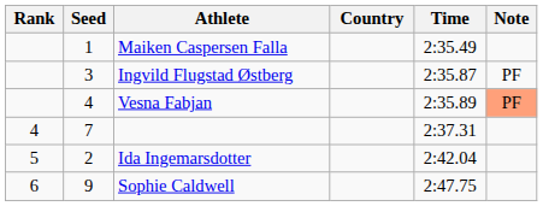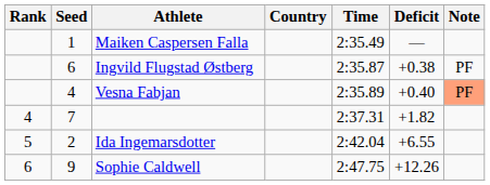+ column: Deficit | — | +0.38 | +0.40 | +1.82 | +6.55 | +12.26
Ingvild Flugstad Østberg | Seed: 3 -> 6
